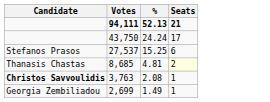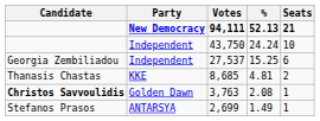+ column: Party | New Democracy | Independent | Independent | KKE | Golden Dawn | ANTARSYA
43,750 | Seats: 17 -> 10
27,537 | Candidate: Stefanos Prasos -> Georgia Zembiliadou
8,685 | Seats: lightyellow background -> no background
2,699 | Candidate: Georgia Zembiliadou -> Stefanos Prasos
